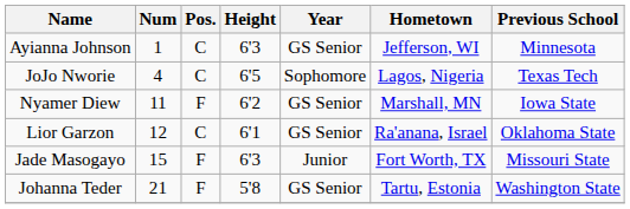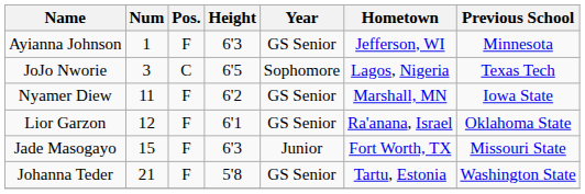Ayianna Johnson | Pos.: C -> F
JoJo Nworie | Num: 4 -> 3
Lior Garzon | Pos.: C -> F
